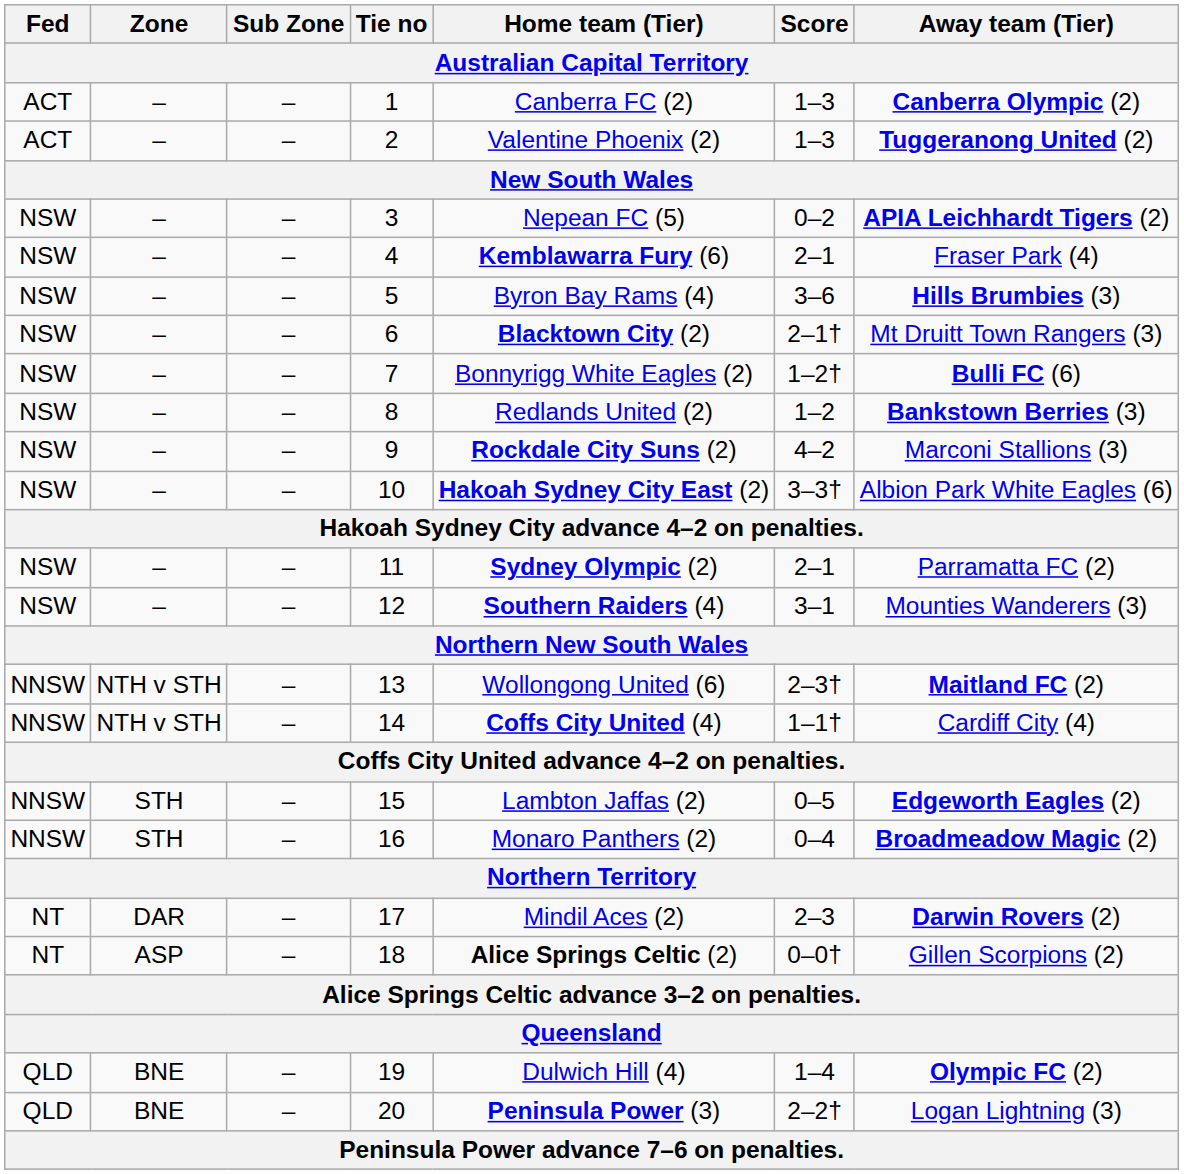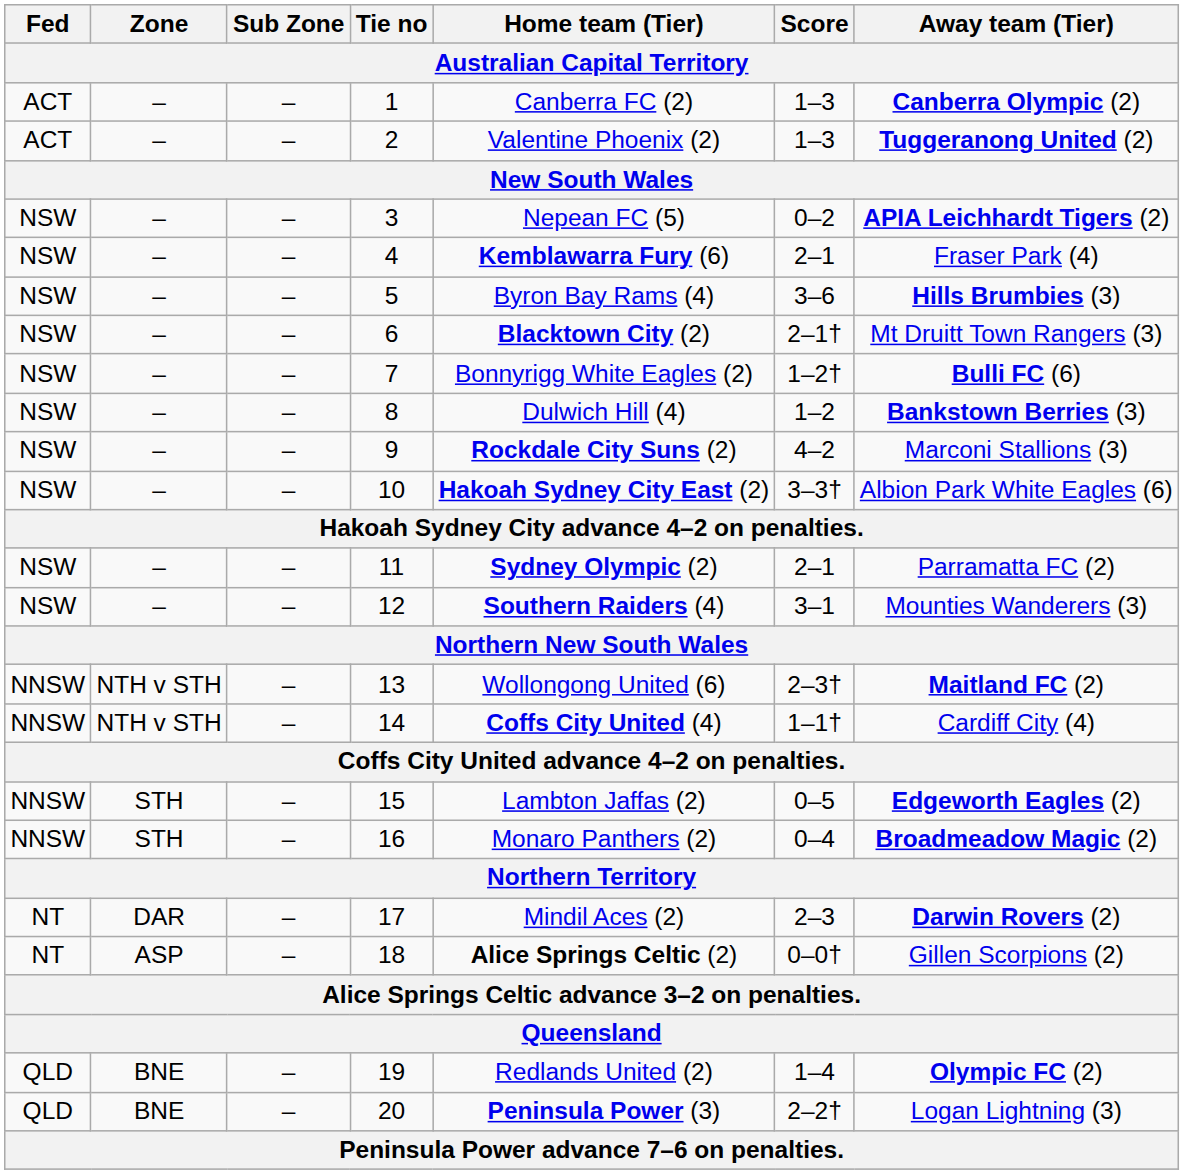8 | Home team (Tier): Redlands United (2) -> Dulwich Hill (4)
19 | Home team (Tier): Dulwich Hill (4) -> Redlands United (2)
